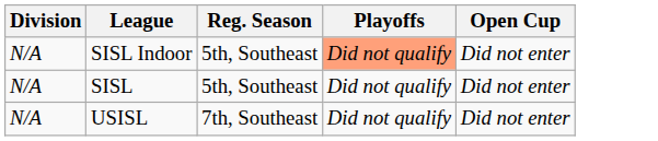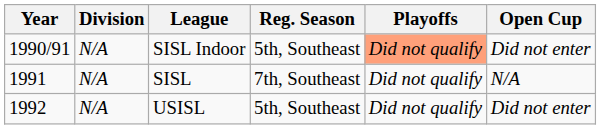+ column: Year | 1990/91 | 1991 | 1992
SISL | Reg. Season: 5th, Southeast -> 7th, Southeast
SISL | Open Cup: Did not enter -> N/A
USISL | Reg. Season: 7th, Southeast -> 5th, Southeast
